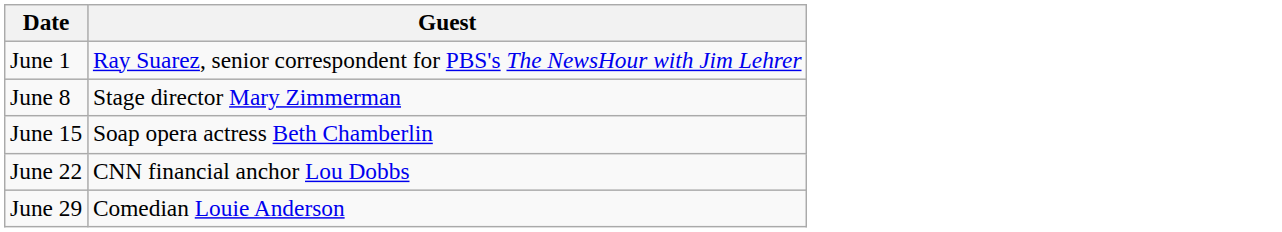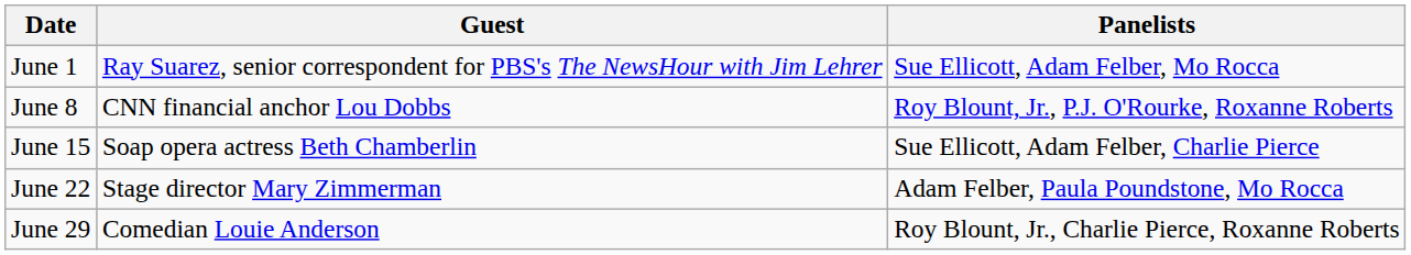+ column: Panelists | Sue Ellicott, Adam Felber, Mo Rocca | Roy Blount, Jr., P.J. O'Rourke, Roxanne Roberts | Sue Ellicott, Adam Felber, Charlie Pierce | Adam Felber, Paula Poundstone, Mo Rocca | Roy Blount, Jr., Charlie Pierce, Roxanne Roberts
June 8 | Guest: Stage director Mary Zimmerman -> CNN financial anchor Lou Dobbs
June 22 | Guest: CNN financial anchor Lou Dobbs -> Stage director Mary Zimmerman
